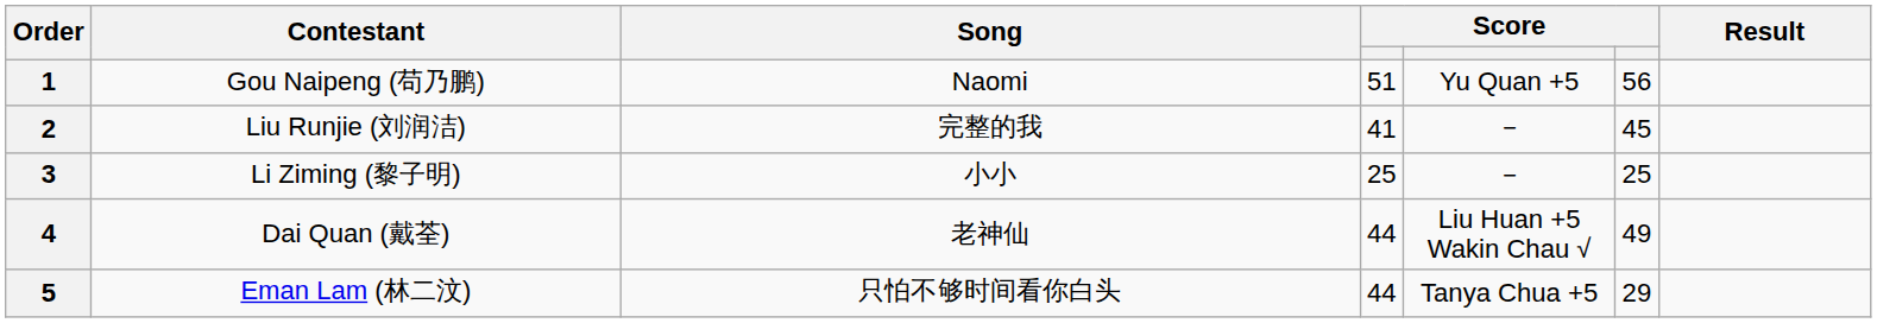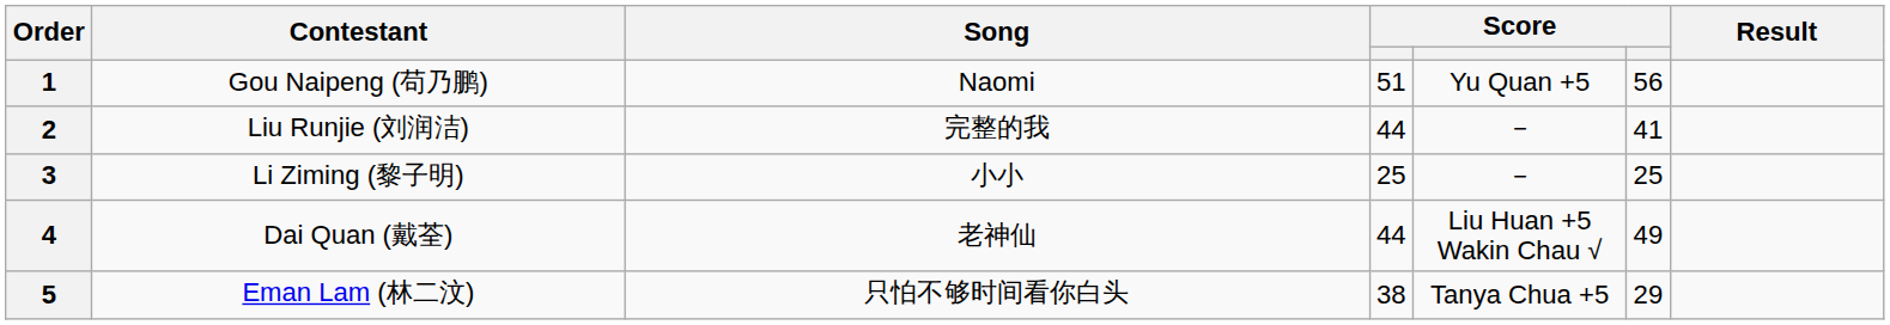2 | column 4: 41 -> 44
2 | column 6: 45 -> 41
5 | column 4: 44 -> 38
